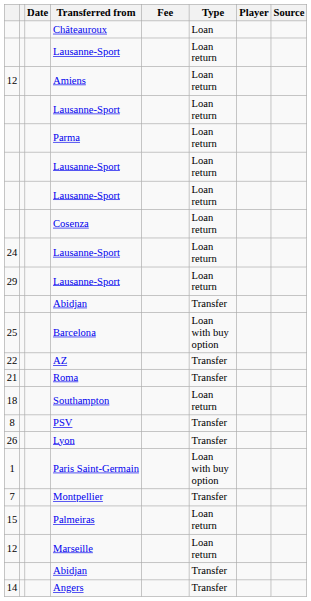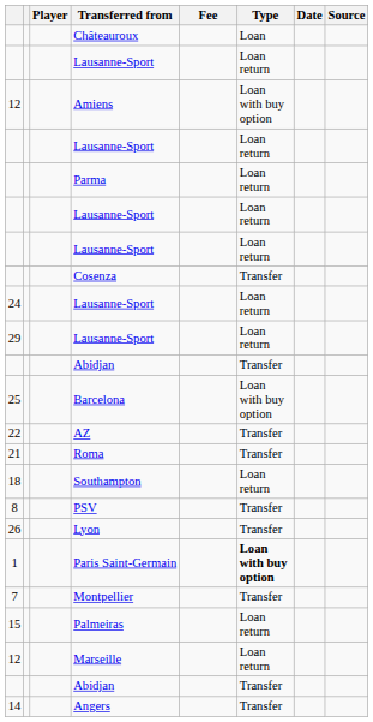columns swapped: Player <-> Date
Amiens | Type: Loan return -> Loan with buy option
Cosenza | Type: Loan return -> Transfer
Paris Saint-Germain | Type: normal -> bold
